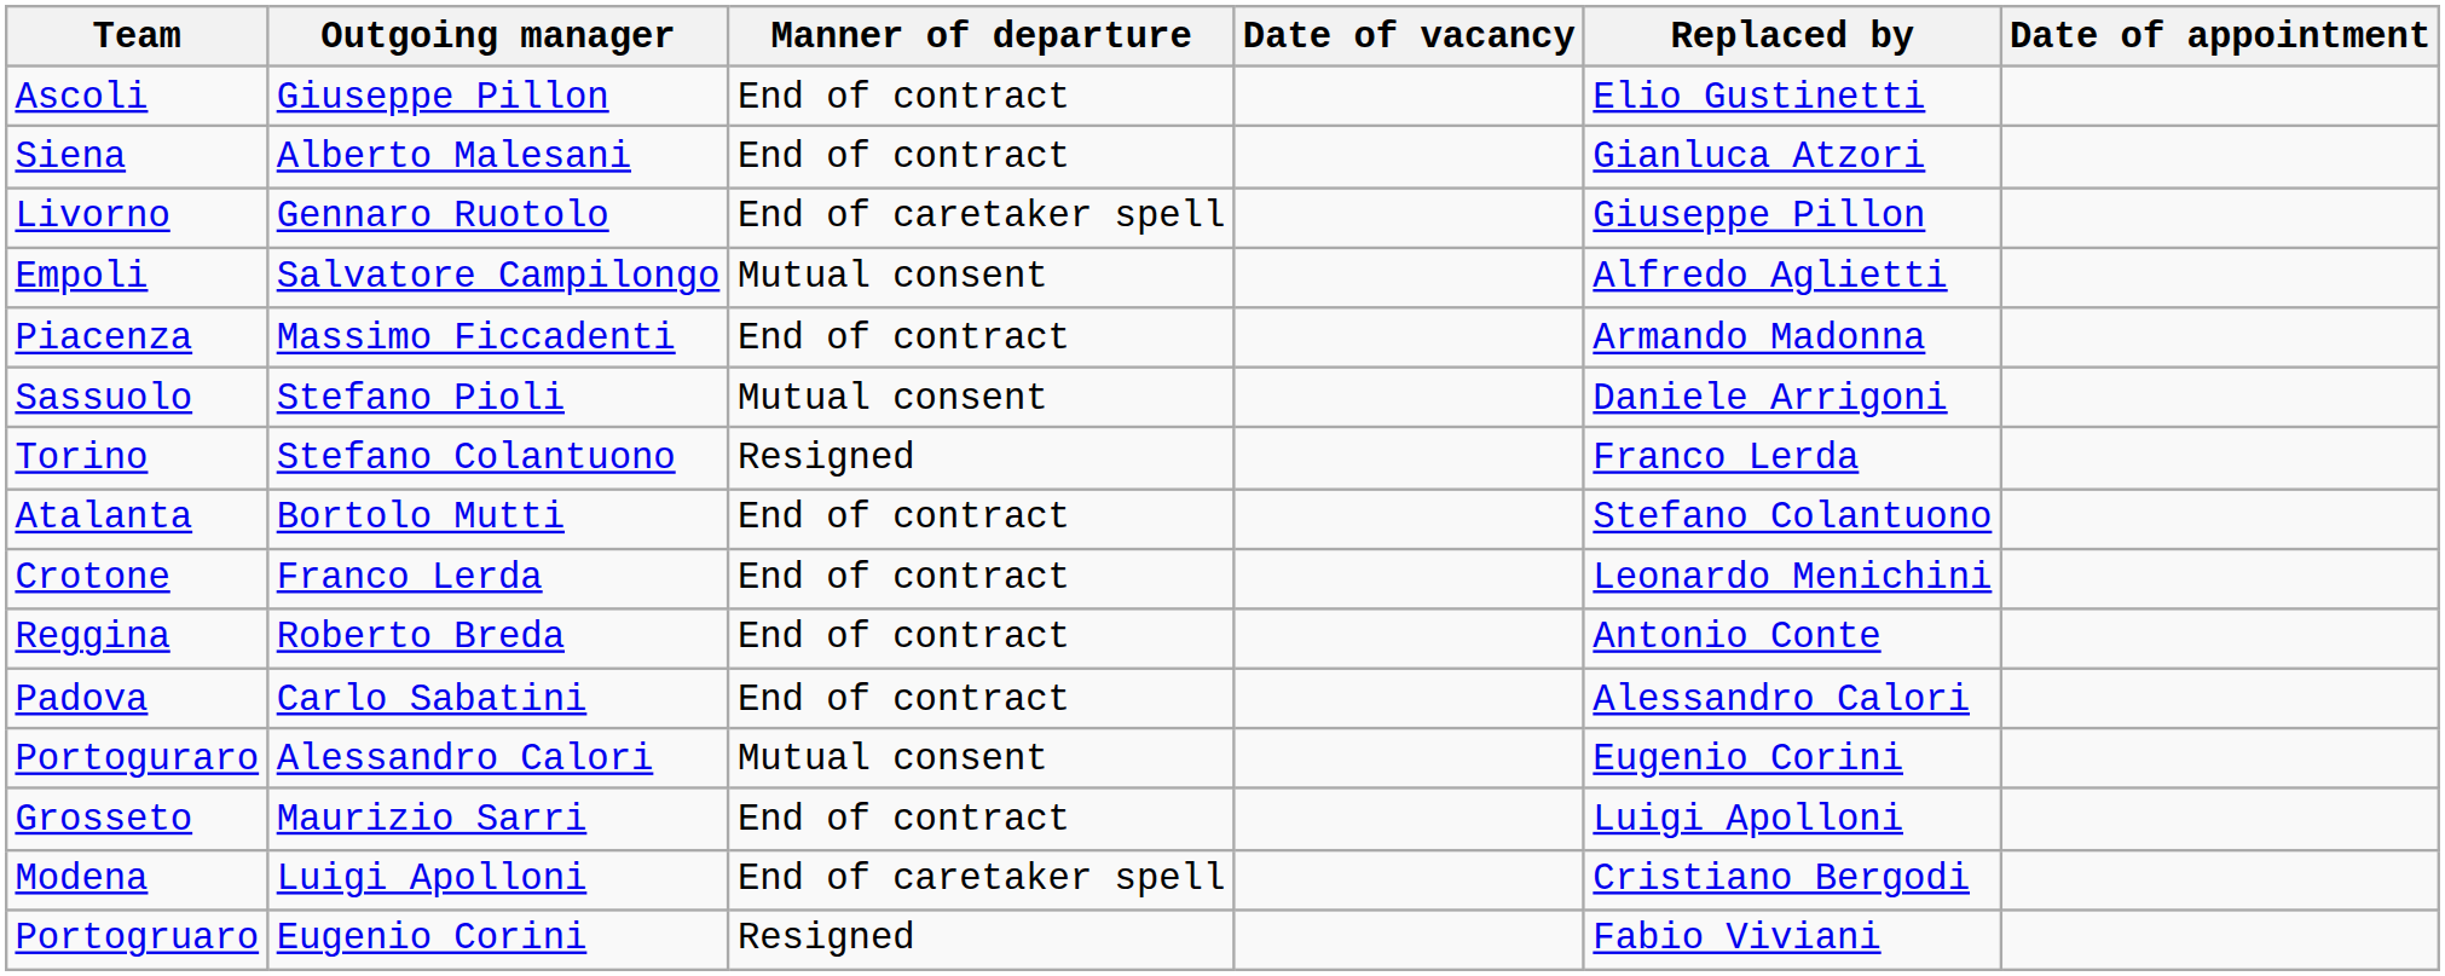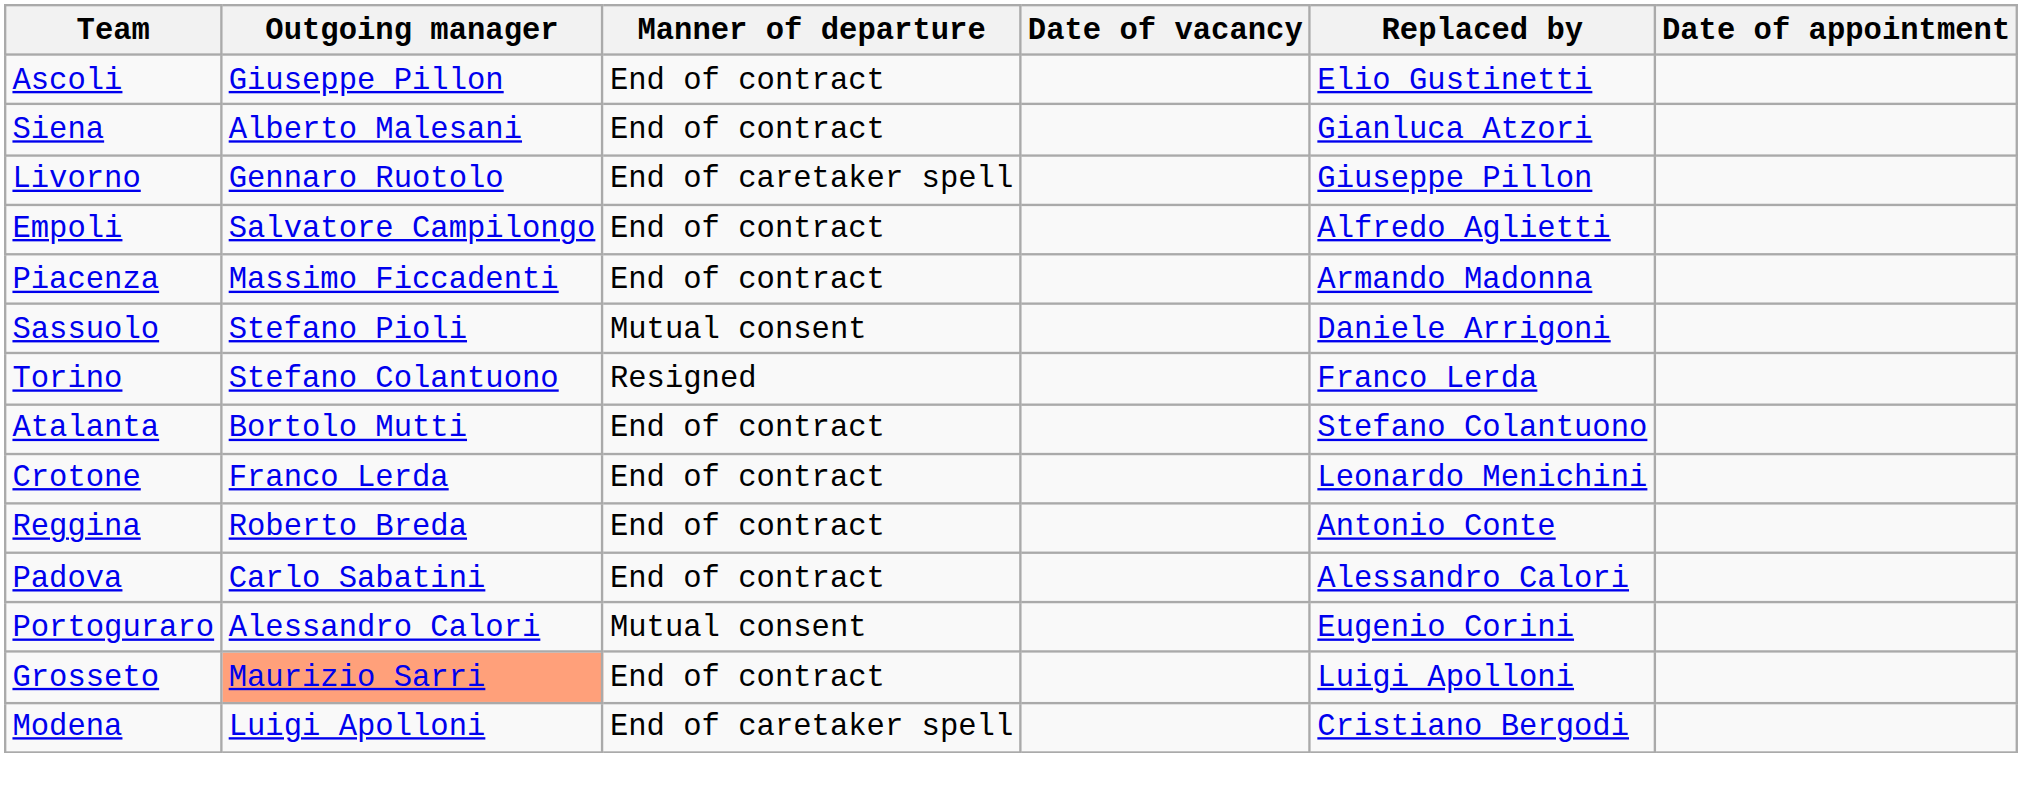Empoli | Manner of departure: Mutual consent -> End of contract
Grosseto | Outgoing manager: no background -> lightsalmon background
- row: Portogruaro | Eugenio Corini | Resigned | Fabio Viviani
